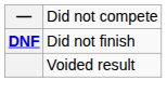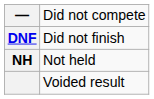+ row: NH | Not held
